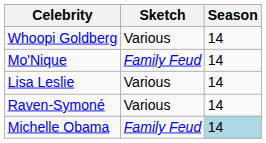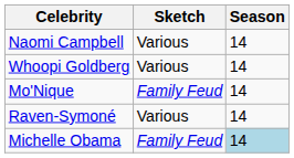+ row: Naomi Campbell | Various | 14
- row: Lisa Leslie | Various | 14
